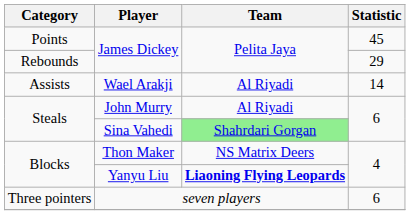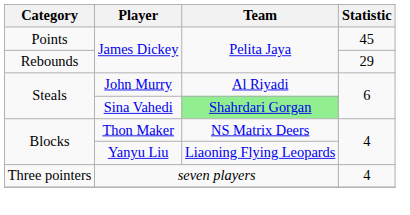- row: Assists | Wael Arakji | Al Riyadi | 14
Yanyu Liu | Team: bold -> normal
seven players | Statistic: 6 -> 4
